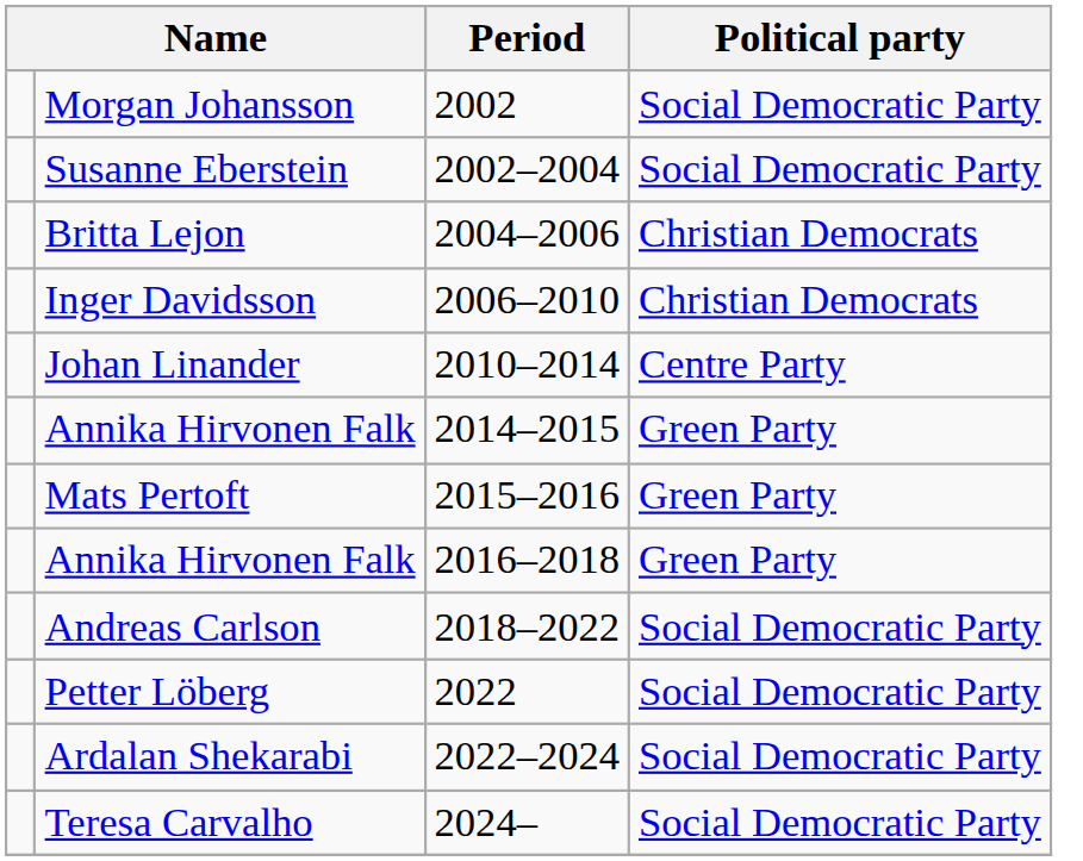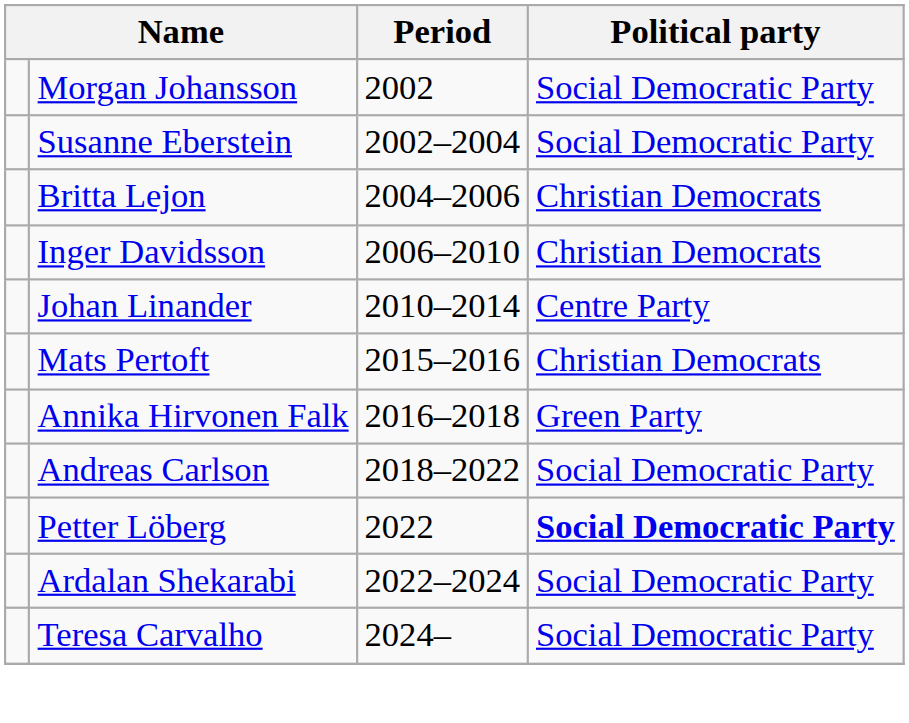- row: Annika Hirvonen Falk | 2014–2015 | Green Party
Mats Pertoft | Political party: Green Party -> Christian Democrats
Petter Löberg | Political party: normal -> bold
